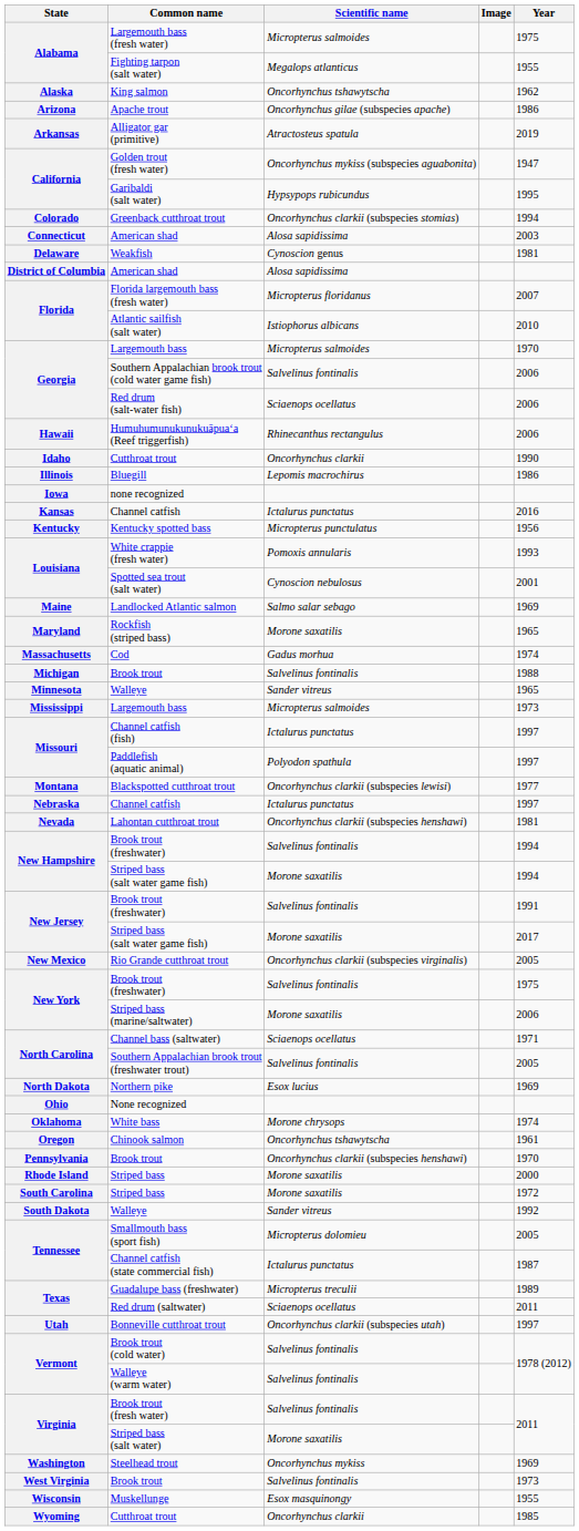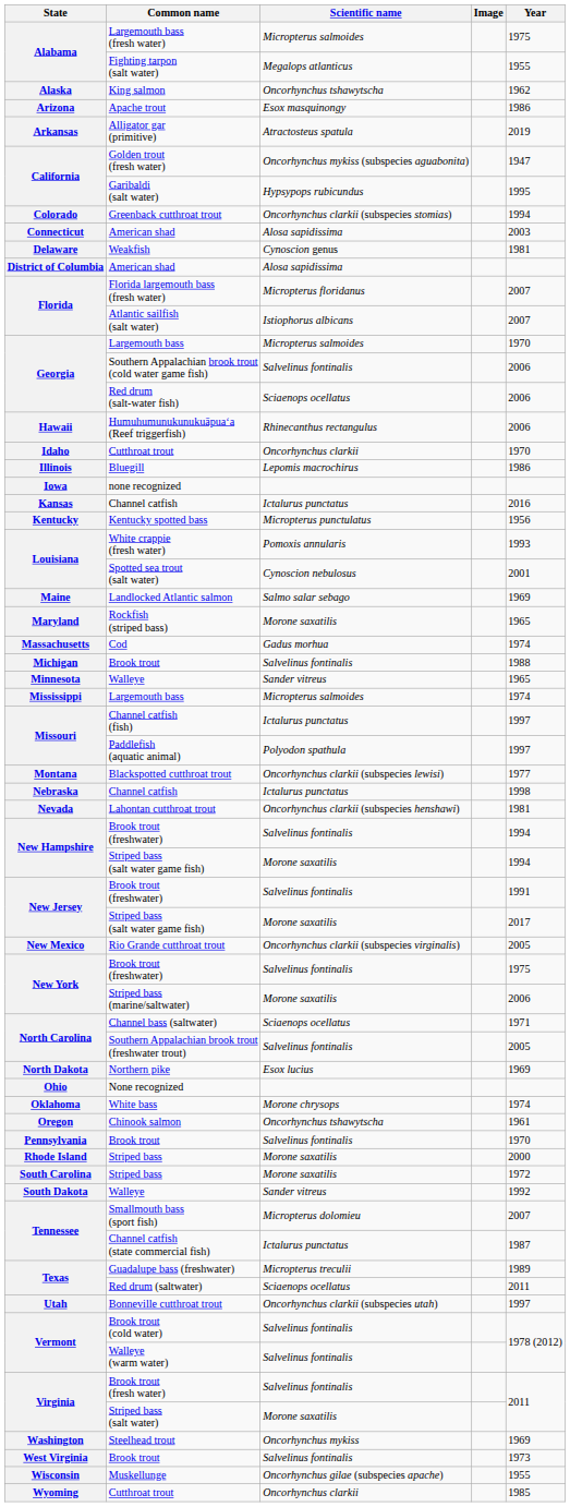Apache trout | Scientific name: Oncorhynchus gilae (subspecies apache) -> Esox masquinongy
Atlantic sailfish (salt water) | Year: 2010 -> 2007
Idaho / Cutthroat trout | Year: 1990 -> 1970
Mississippi / Largemouth bass | Year: 1973 -> 1974
Nebraska / Channel catfish | Year: 1997 -> 1998
Pennsylvania / Brook trout | Scientific name: Oncorhynchus clarkii (subspecies henshawi) -> Salvelinus fontinalis
Smallmouth bass (sport fish) | Year: 2005 -> 2007
Muskellunge | Scientific name: Esox masquinongy -> Oncorhynchus gilae (subspecies apache)
